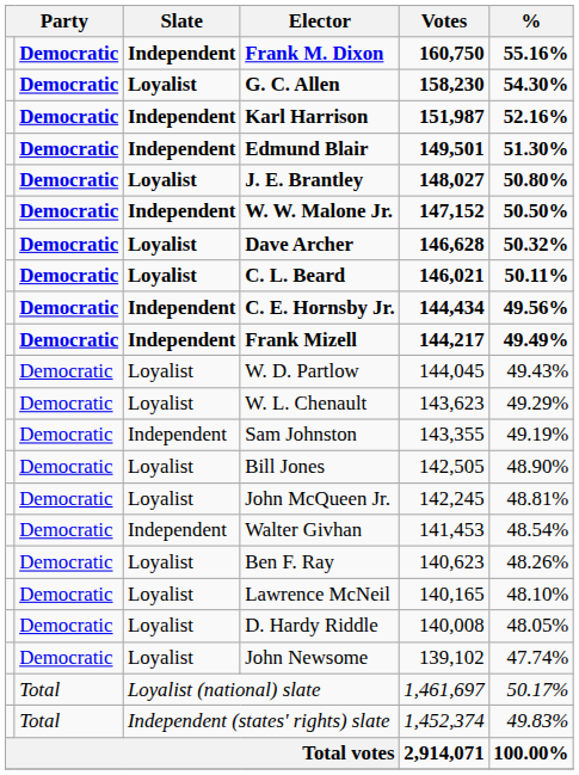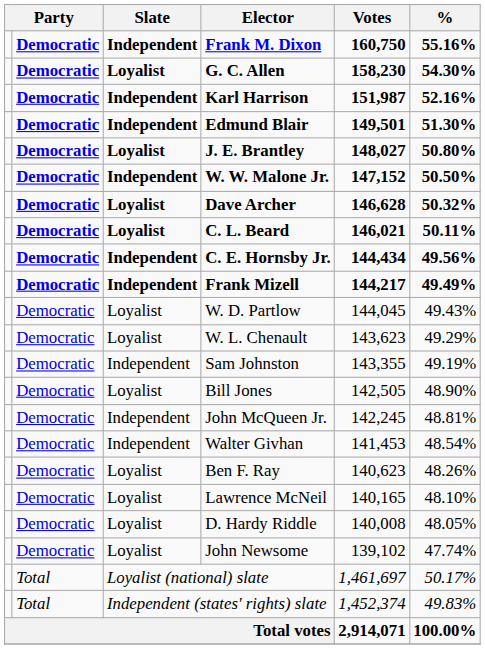John McQueen Jr. | Slate: Loyalist -> Independent
